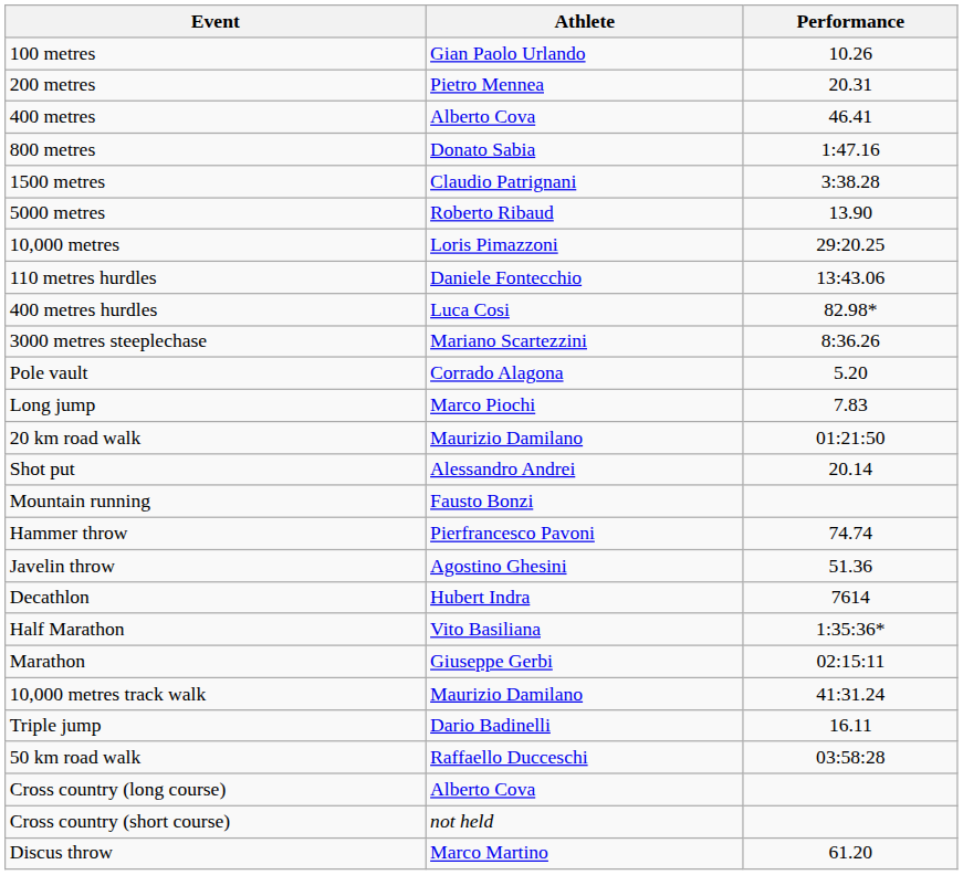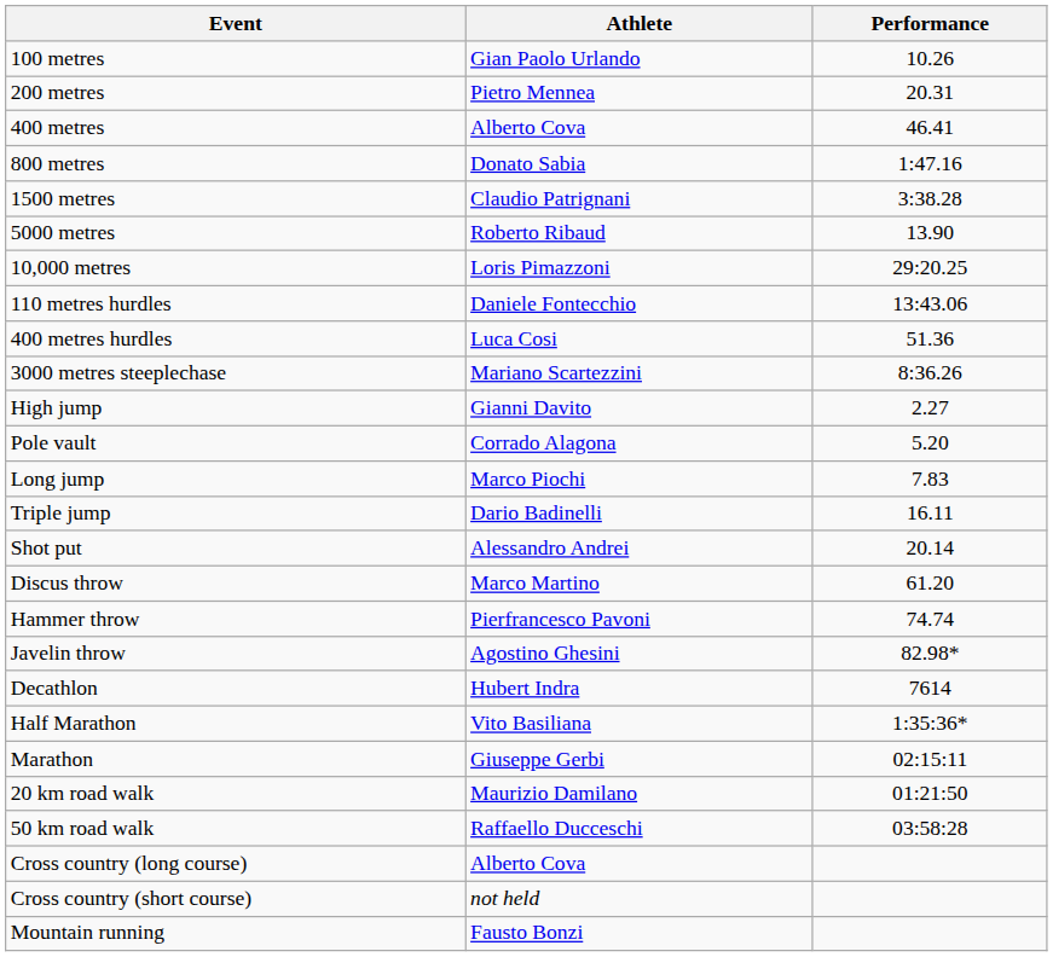400 metres hurdles | Performance: 82.98* -> 51.36
+ row: High jump | Gianni Davito | 2.27
rows swapped: Triple jump <-> 20 km road walk
rows swapped: Discus throw <-> Mountain running
Javelin throw | Performance: 51.36 -> 82.98*
- row: 10,000 metres track walk | Maurizio Damilano | 41:31.24
